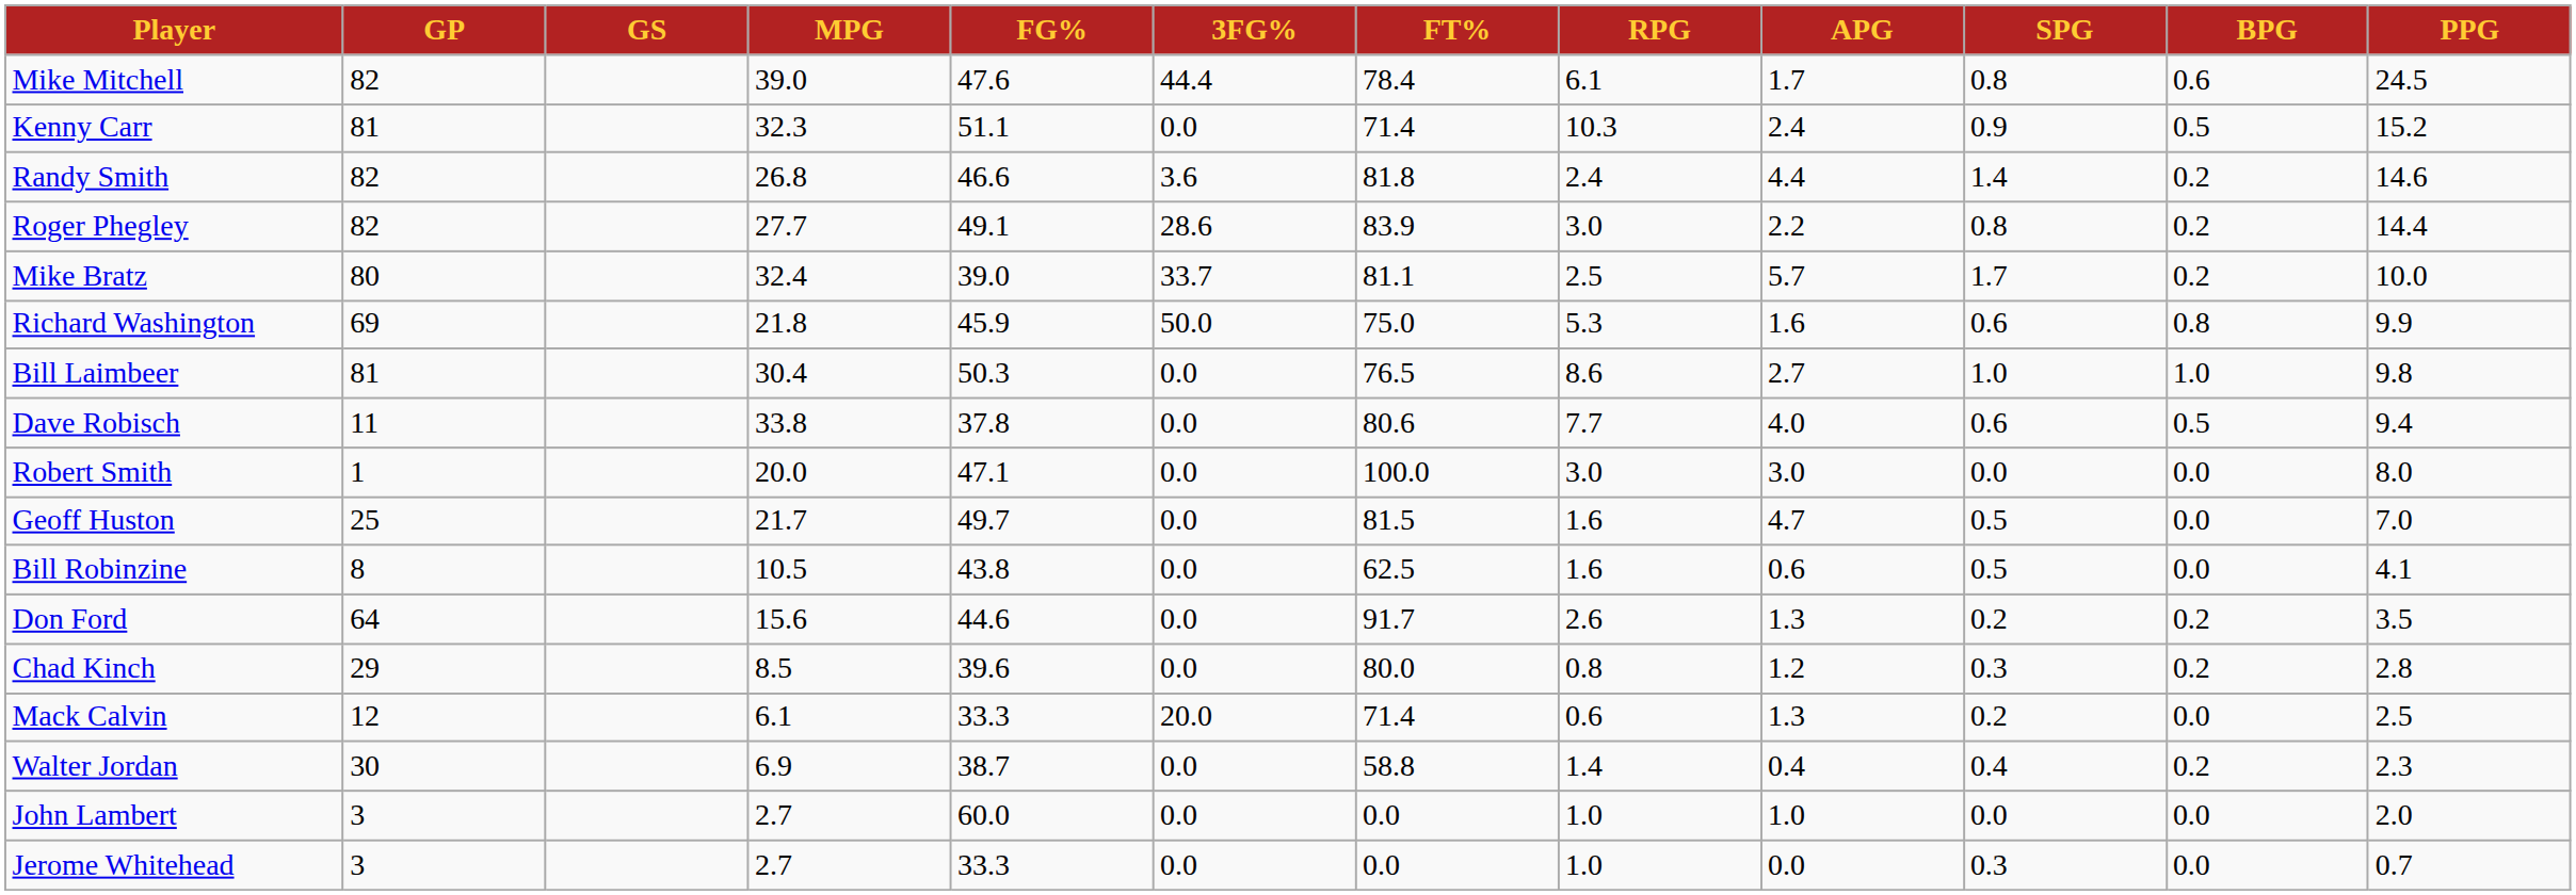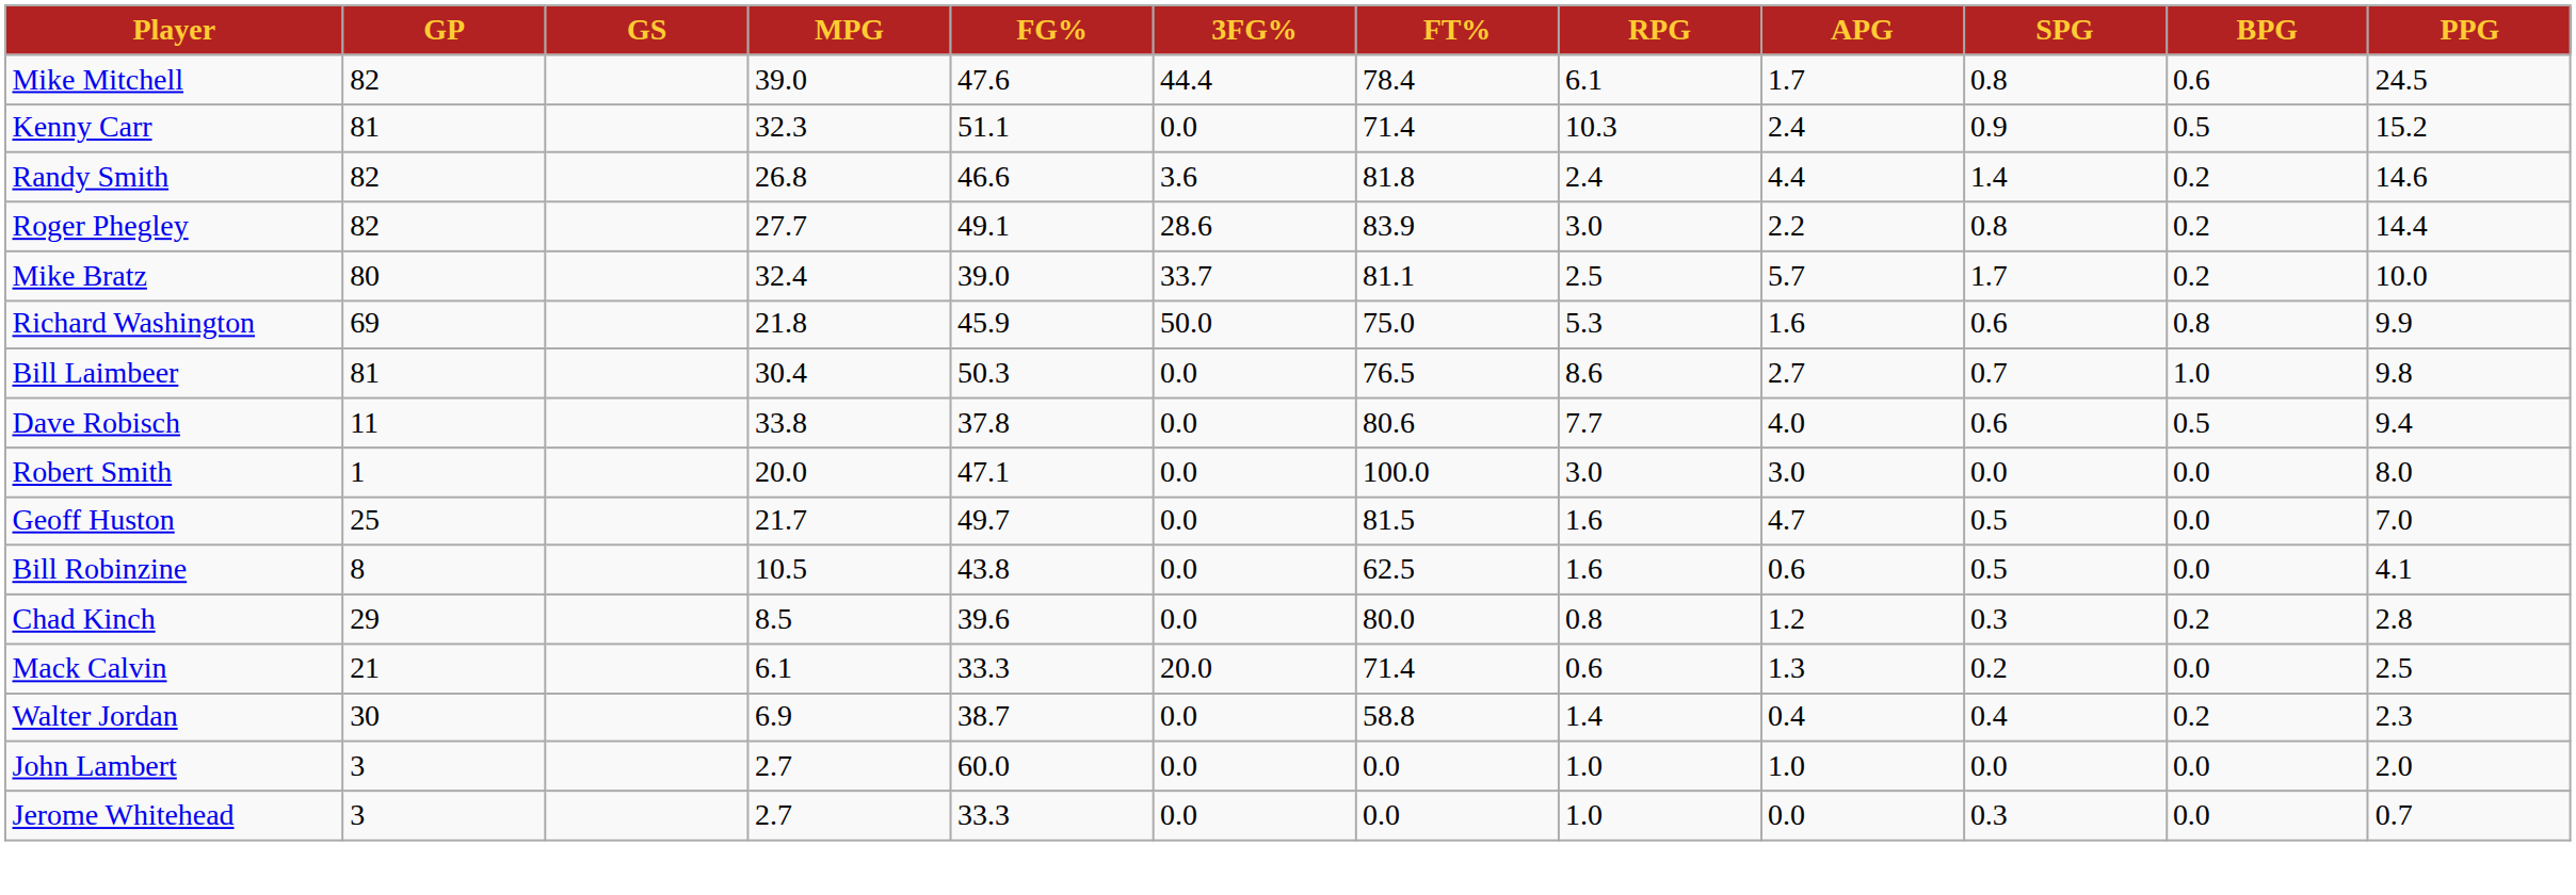Bill Laimbeer | SPG: 1.0 -> 0.7
- row: Don Ford | 64 | 15.6 | 44.6 | 0.0 | 91.7 | 2.6 | 1.3 | 0.2 | 0.2 | 3.5
Mack Calvin | GP: 12 -> 21
